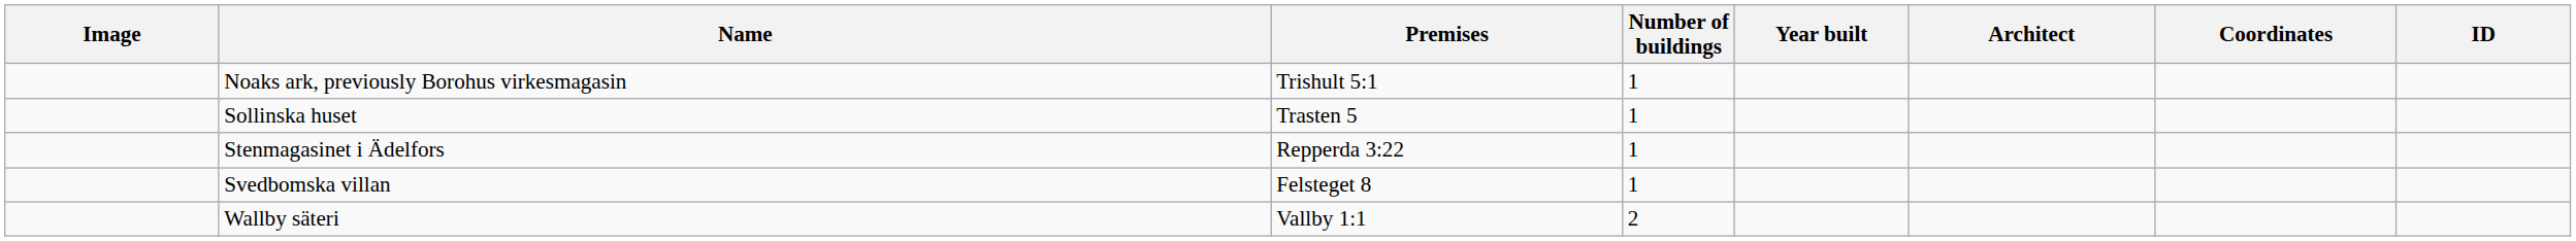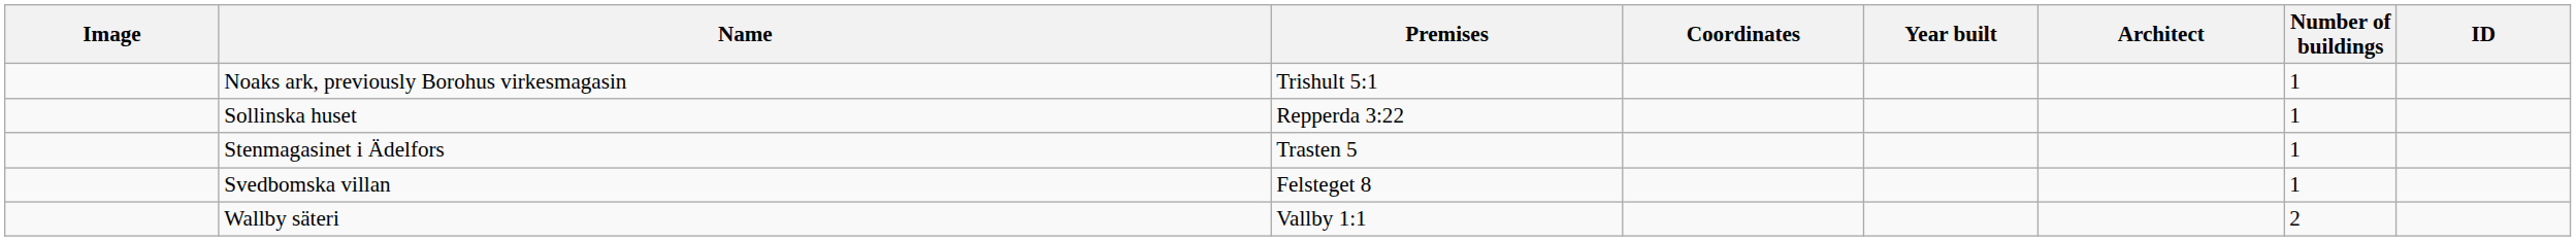columns swapped: Number of buildings <-> Coordinates
Sollinska huset | Premises: Trasten 5 -> Repperda 3:22
Stenmagasinet i Ädelfors | Premises: Repperda 3:22 -> Trasten 5
